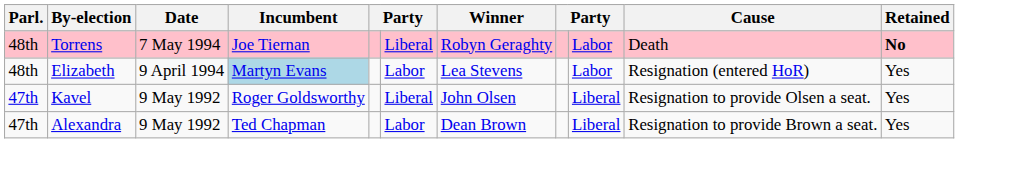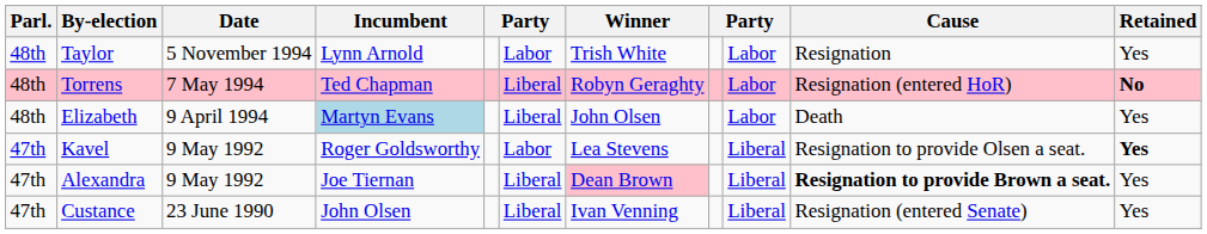+ row: 48th | Taylor | 5 November 1994 | Lynn Arnold | Labor | Trish White | Labor | Resignation | Yes
Torrens | Incumbent: Joe Tiernan -> Ted Chapman
Torrens | Cause: Death -> Resignation (entered HoR)
Elizabeth | column 6: Labor -> Liberal
Elizabeth | Winner: Lea Stevens -> John Olsen
Elizabeth | Cause: Resignation (entered HoR) -> Death
Kavel | column 6: Liberal -> Labor
Kavel | Winner: John Olsen -> Lea Stevens
Kavel | Retained: normal -> bold
Alexandra | Incumbent: Ted Chapman -> Joe Tiernan
Alexandra | column 6: Labor -> Liberal
Alexandra | Winner: no background -> pink background
Alexandra | Cause: normal -> bold
+ row: 47th | Custance | 23 June 1990 | John Olsen | Liberal | Ivan Venning | Liberal | Resignation (entered Senate) | Yes
